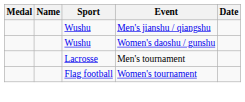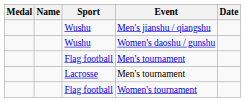+ row: Flag football | Men's tournament
